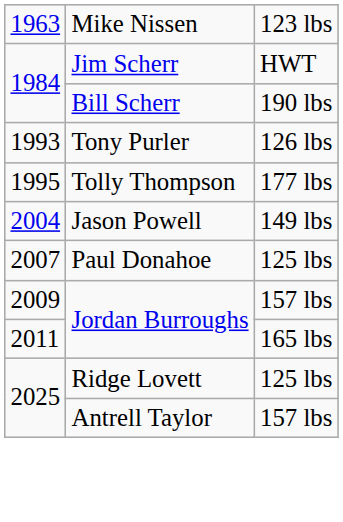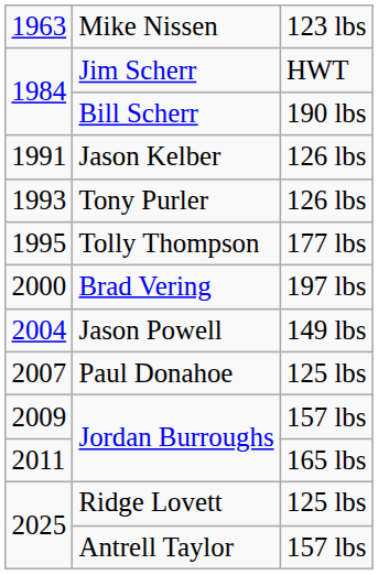+ row: 1991 | Jason Kelber | 126 lbs
+ row: 2000 | Brad Vering | 197 lbs
